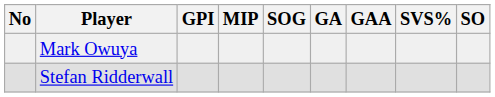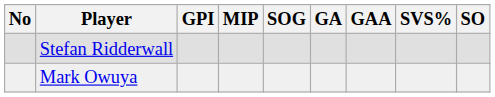rows swapped: Mark Owuya <-> Stefan Ridderwall
